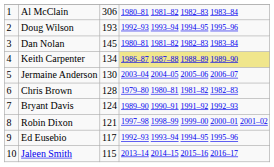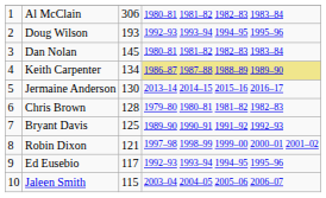Jermaine Anderson | column 4: 2003–04 2004–05 2005–06 2006–07 -> 2013–14 2014–15 2015–16 2016–17
Bryant Davis | column 3: 124 -> 125
Jaleen Smith | column 4: 2013–14 2014–15 2015–16 2016–17 -> 2003–04 2004–05 2005–06 2006–07
